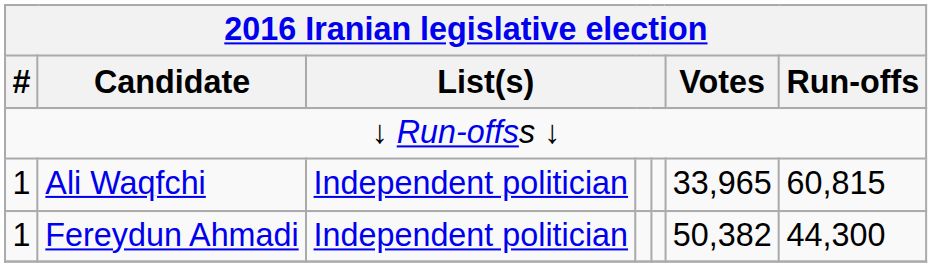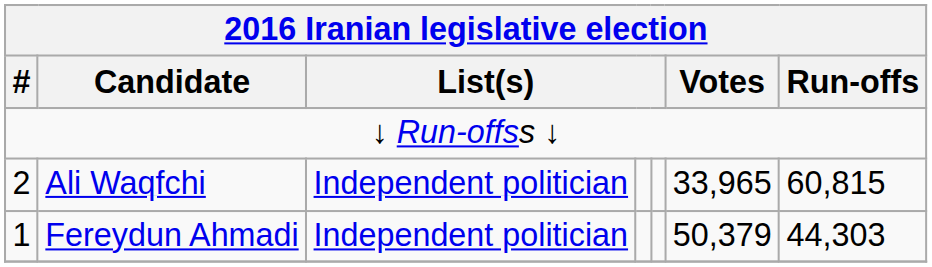Ali Waqfchi | #: 1 -> 2
Fereydun Ahmadi | Votes: 50,382 -> 50,379
Fereydun Ahmadi | Run-offs: 44,300 -> 44,303
